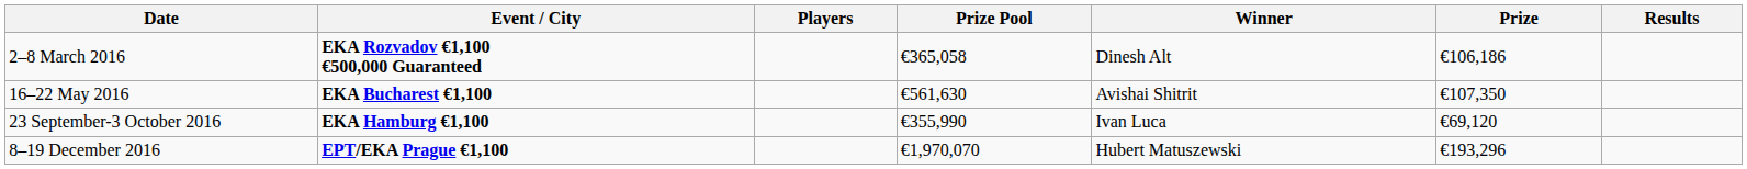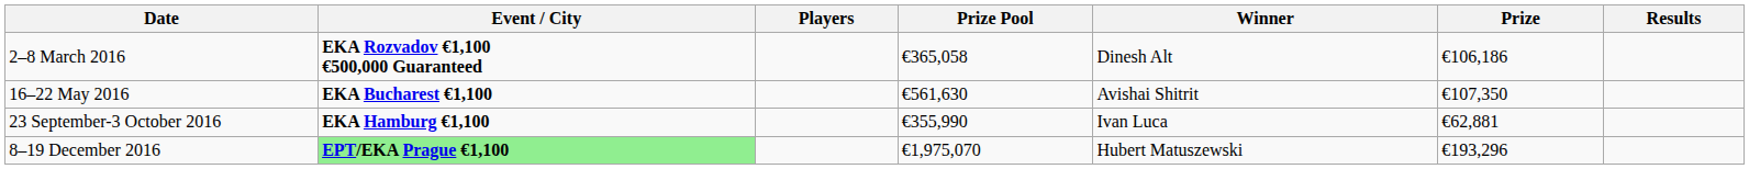23 September-3 October 2016 | Prize: €69,120 -> €62,881
8–19 December 2016 | Event / City: no background -> lightgreen background
8–19 December 2016 | Prize Pool: €1,970,070 -> €1,975,070
